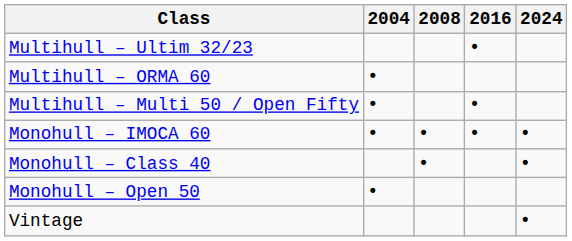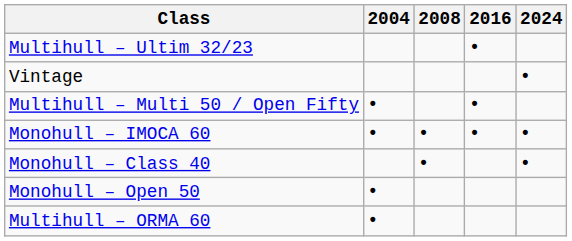rows swapped: Multihull – ORMA 60 <-> Vintage
